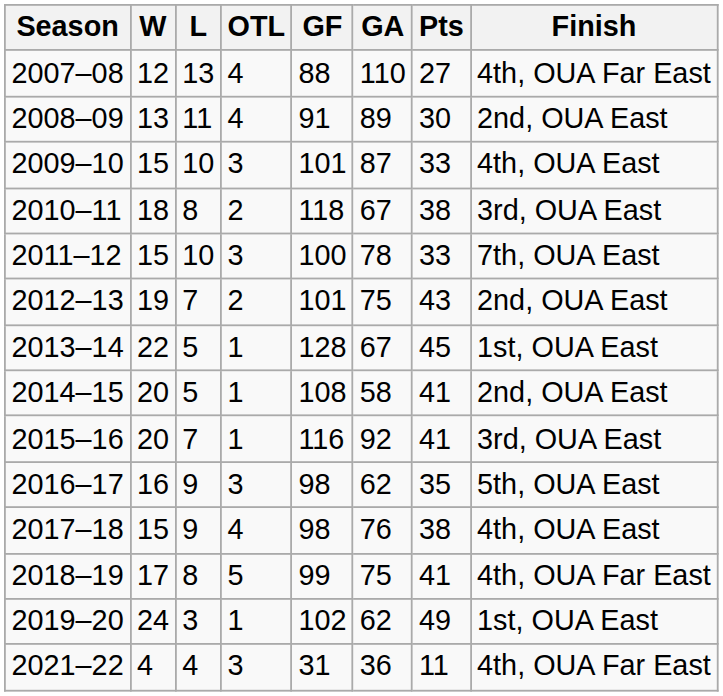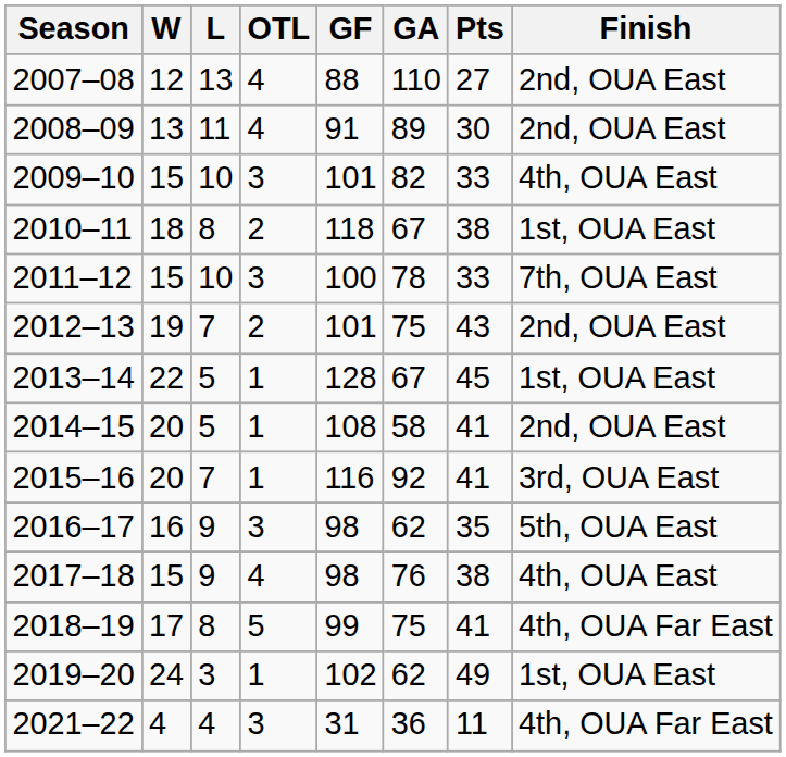2007–08 | Finish: 4th, OUA Far East -> 2nd, OUA East
2009–10 | GA: 87 -> 82
2010–11 | Finish: 3rd, OUA East -> 1st, OUA East
